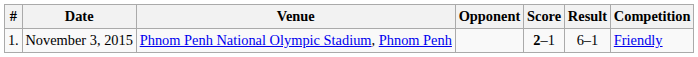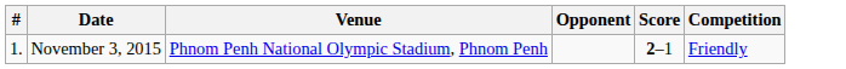- column: Result | 6–1
